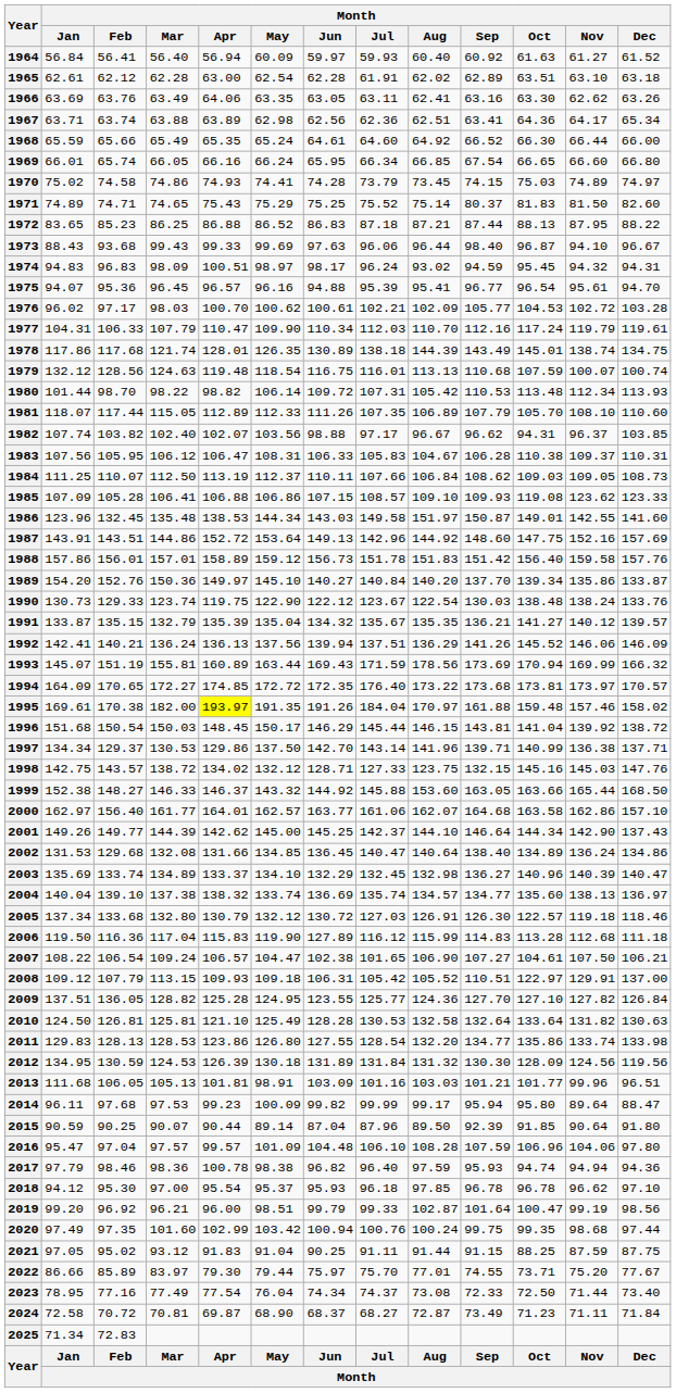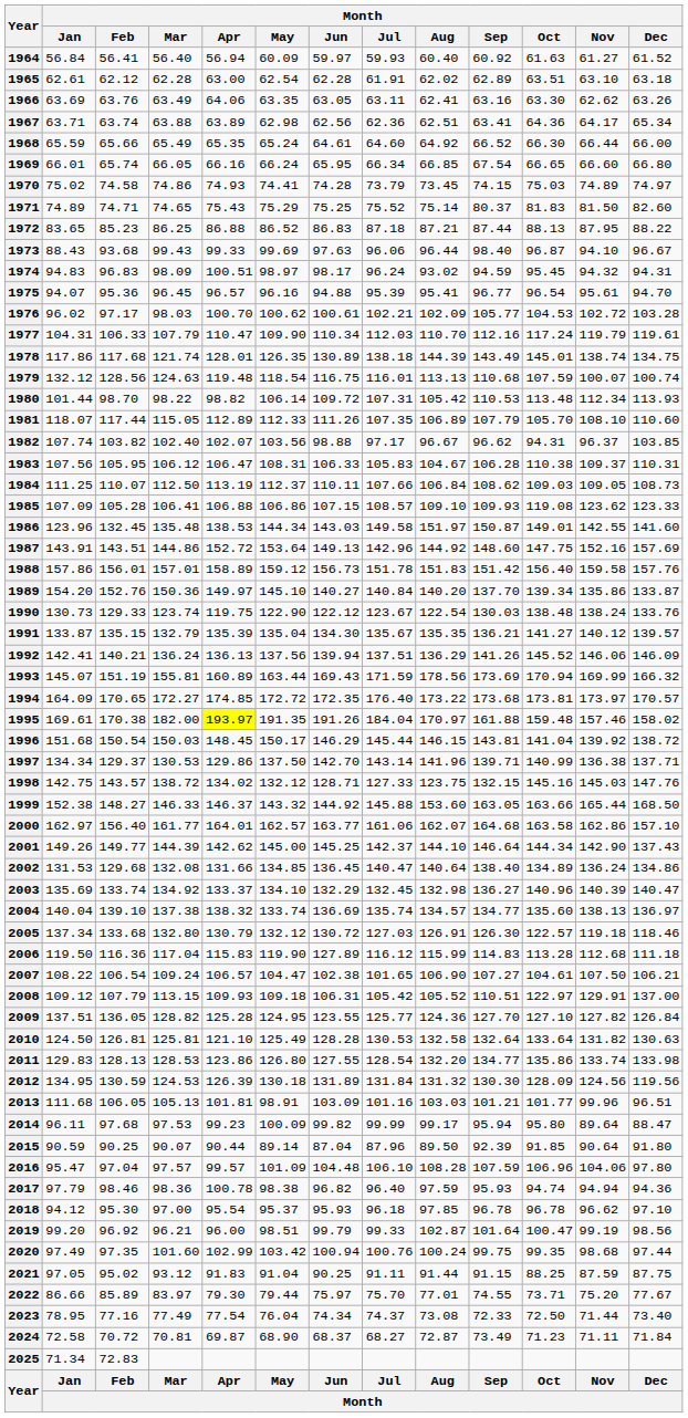1991 | Month / Jun: 134.32 -> 134.30
2003 | Month / Mar: 134.89 -> 134.92
